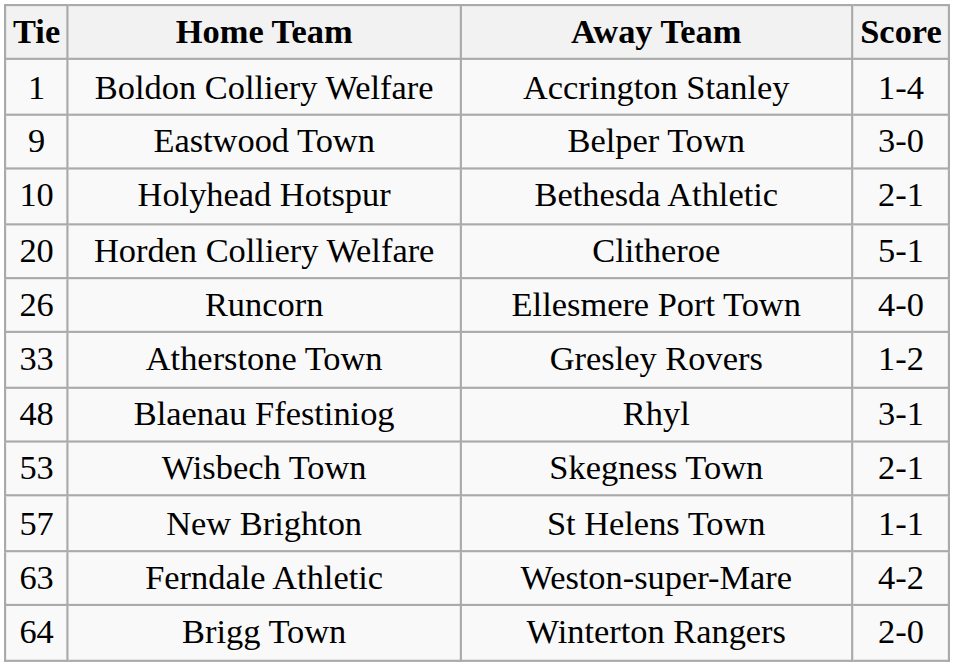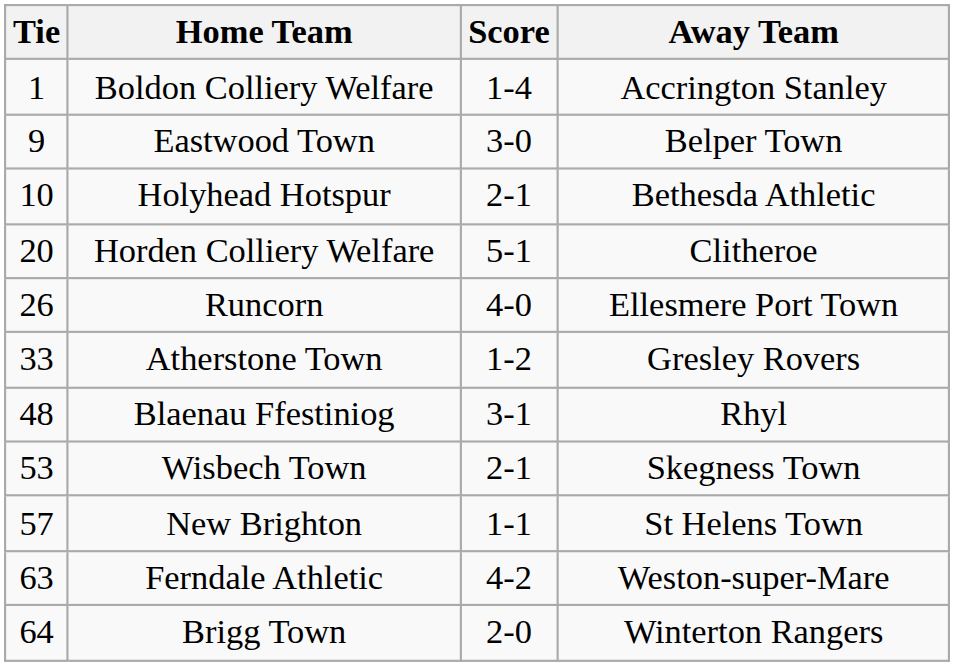columns swapped: Score <-> Away Team
